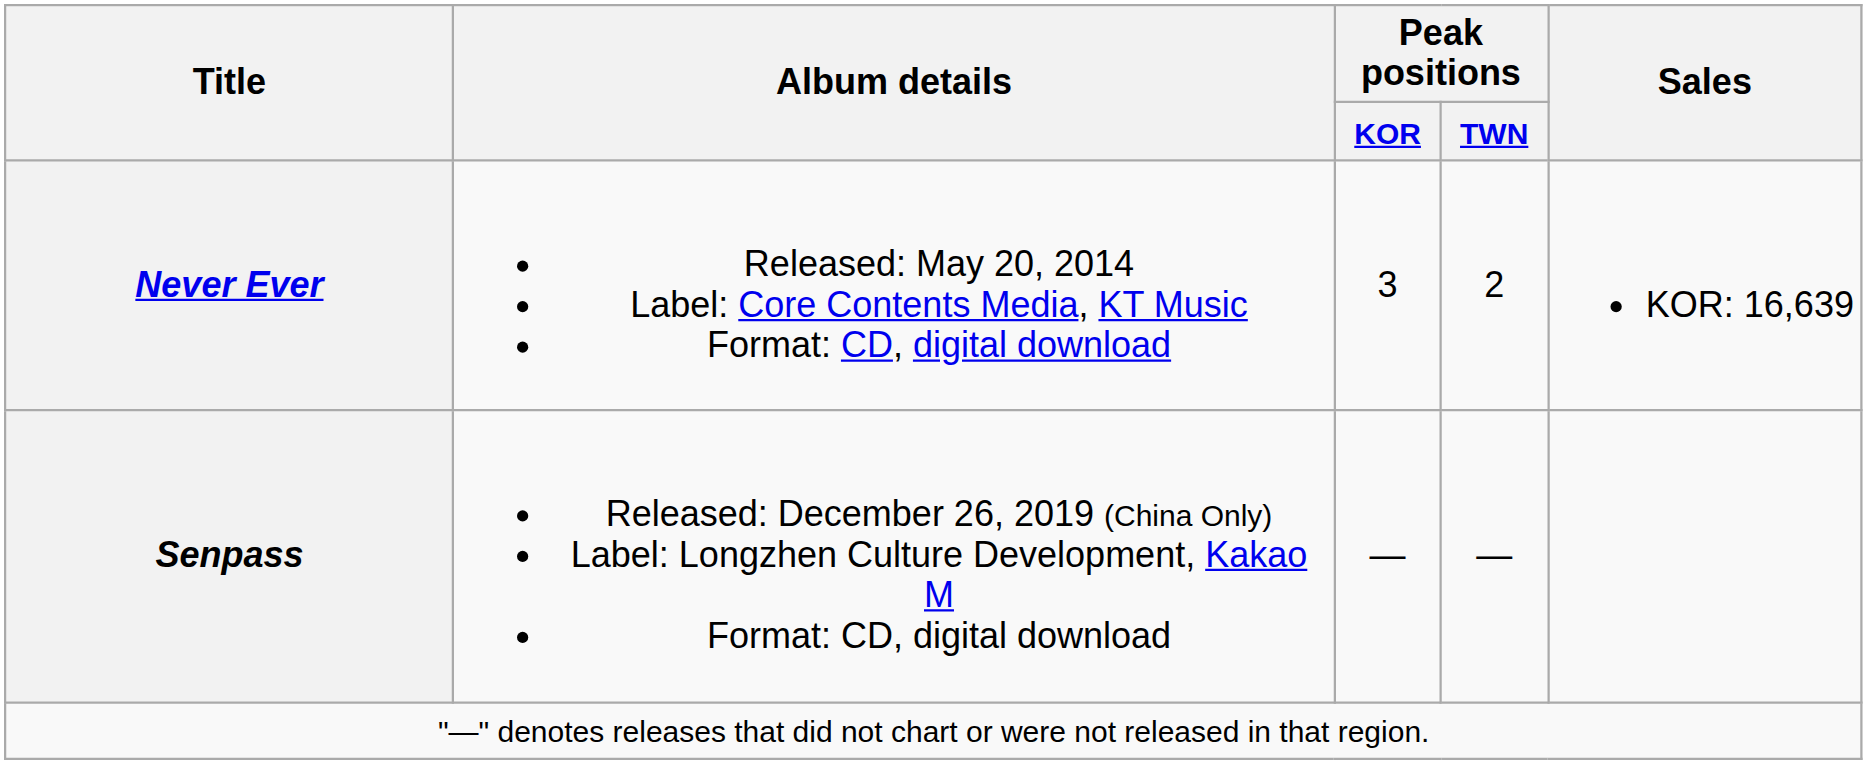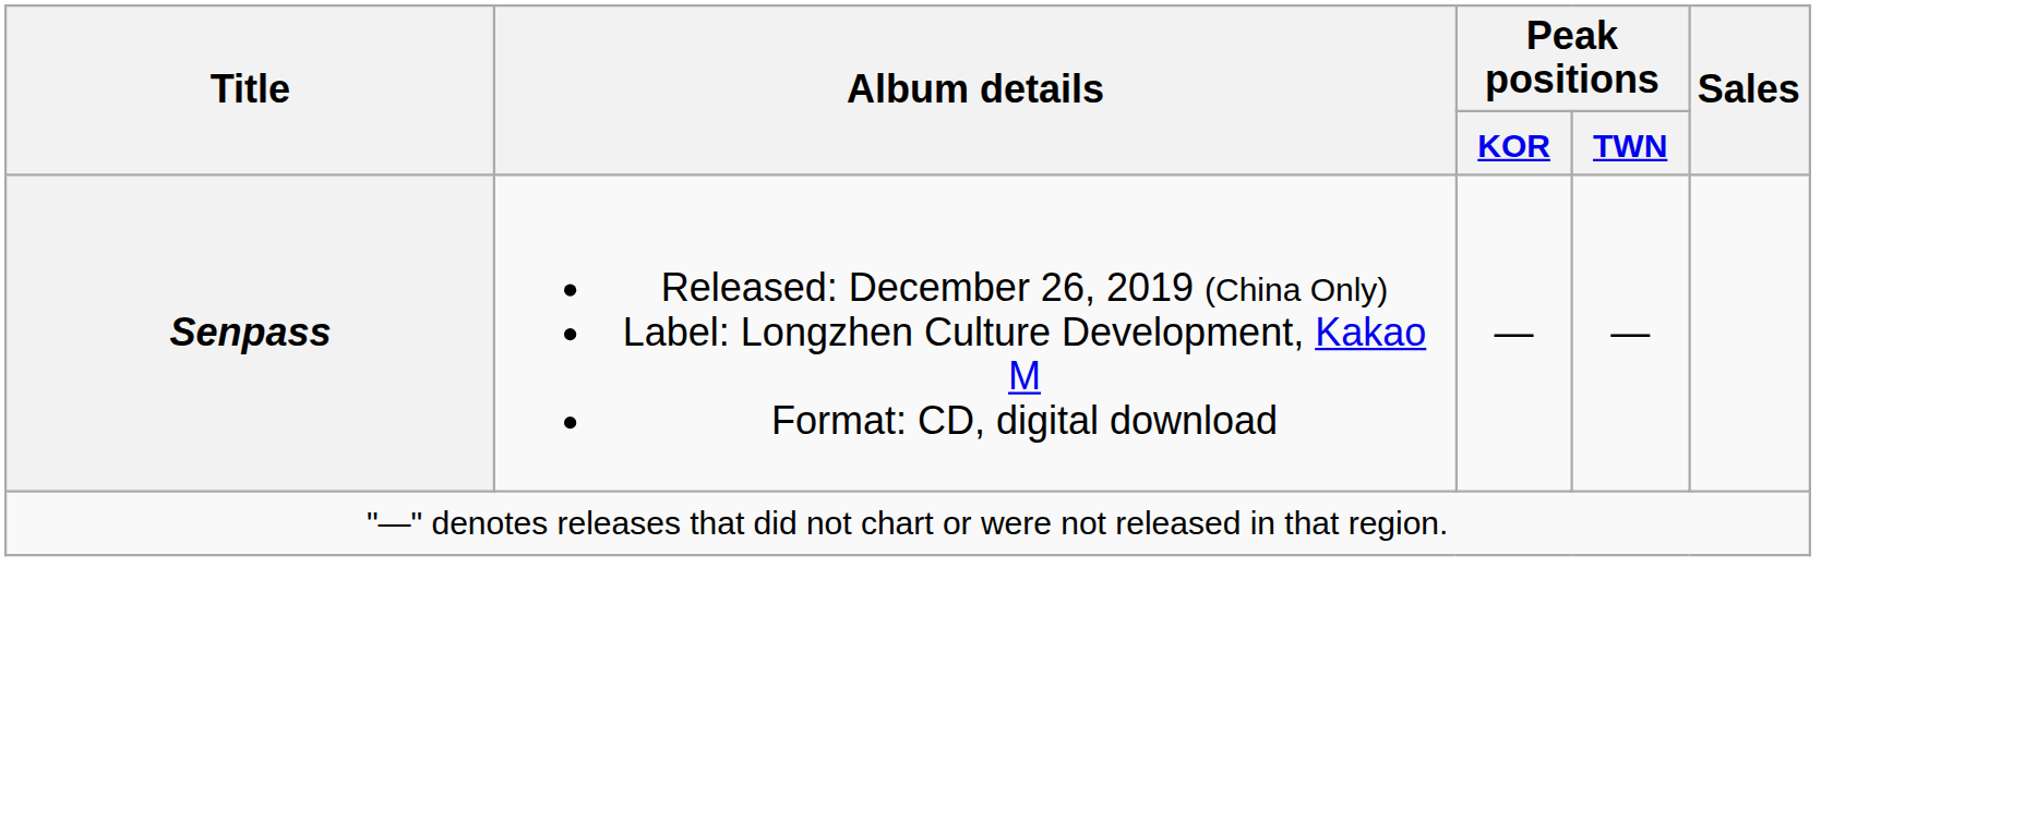- row: Never Ever | Released: May 20, 2014 Label: Core Contents Media, KT Music Format: CD, digital download | 3 | 2 | KOR: 16,639
